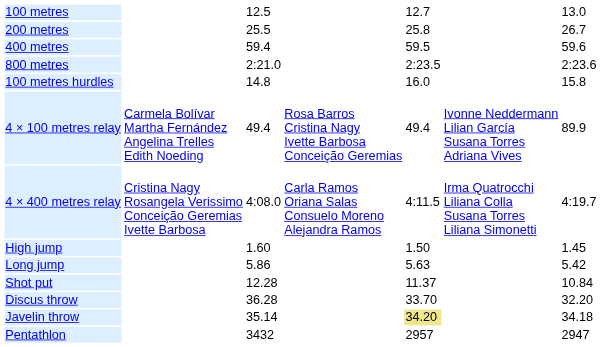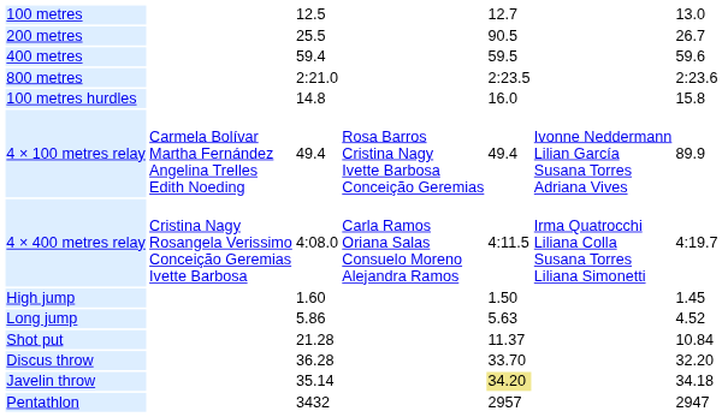200 metres | column 5: 25.8 -> 90.5
Long jump | column 7: 5.42 -> 4.52
Shot put | column 3: 12.28 -> 21.28
